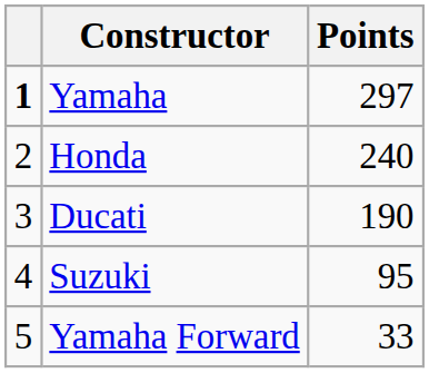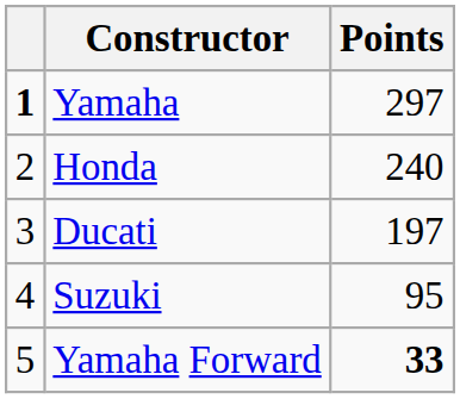Ducati | Points: 190 -> 197
Yamaha Forward | Points: normal -> bold
